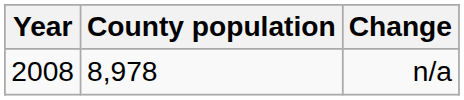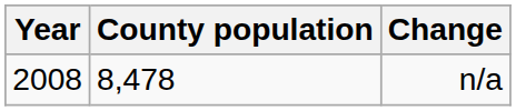n/a | County population: 8,978 -> 8,478
